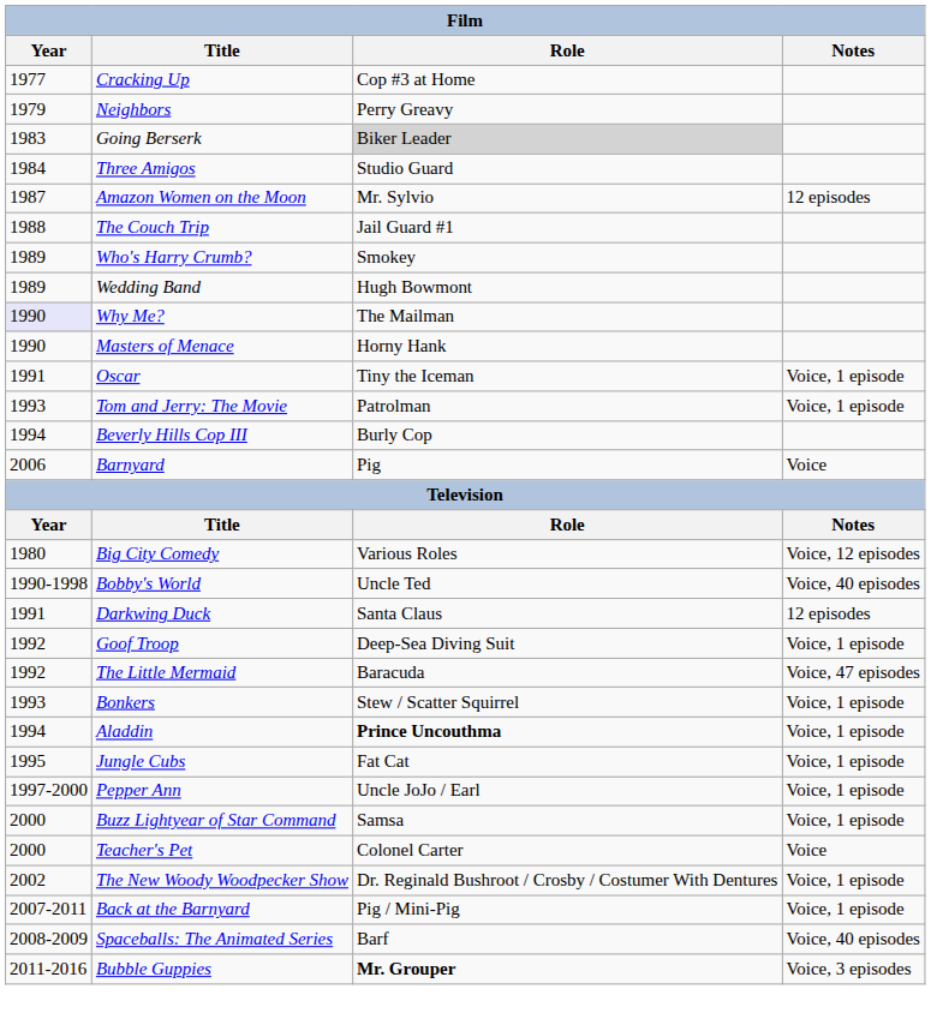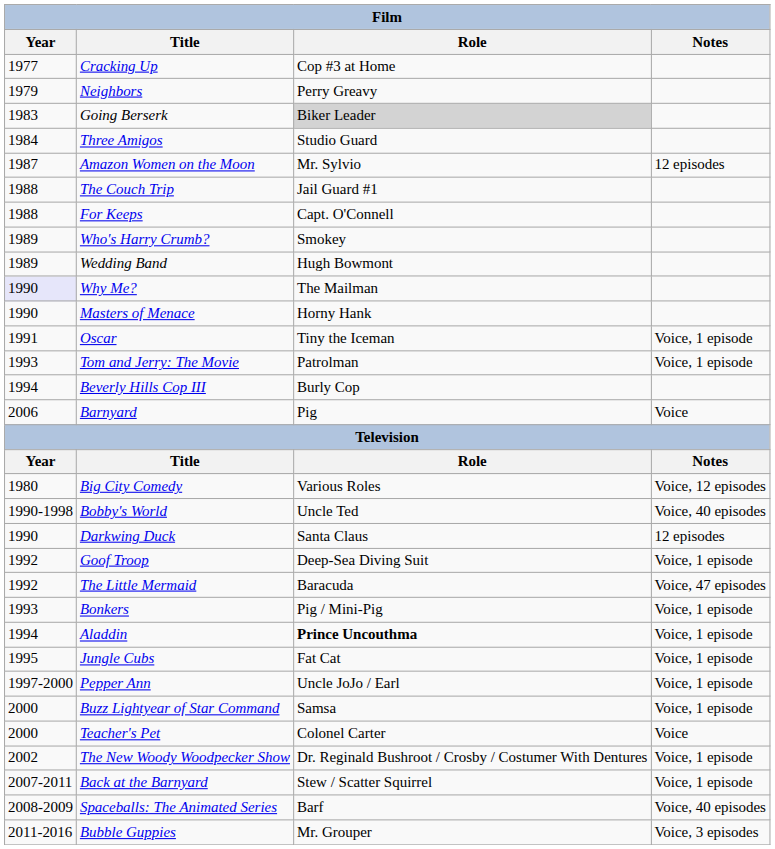+ row: 1988 | For Keeps | Capt. O'Connell
Darkwing Duck | Year: 1991 -> 1990
Bonkers | Role: Stew / Scatter Squirrel -> Pig / Mini-Pig
Back at the Barnyard | Role: Pig / Mini-Pig -> Stew / Scatter Squirrel
Bubble Guppies | Role: bold -> normal
